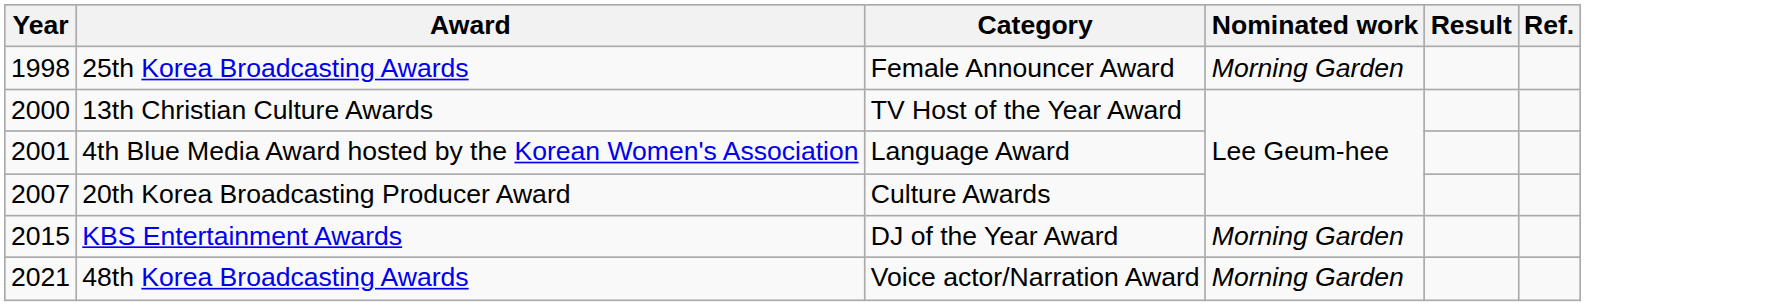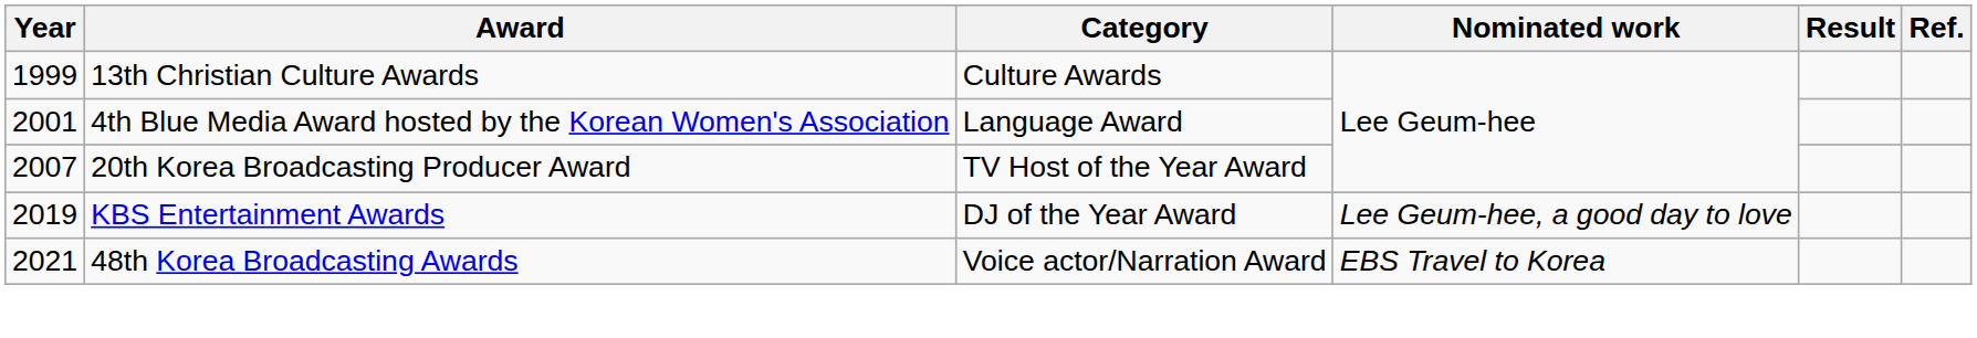- row: 1998 | 25th Korea Broadcasting Awards | Female Announcer Award | Morning Garden
13th Christian Culture Awards | Year: 2000 -> 1999
13th Christian Culture Awards | Category: TV Host of the Year Award -> Culture Awards
20th Korea Broadcasting Producer Award | Category: Culture Awards -> TV Host of the Year Award
KBS Entertainment Awards | Year: 2015 -> 2019
KBS Entertainment Awards | Nominated work: Morning Garden -> Lee Geum-hee, a good day to love
48th Korea Broadcasting Awards | Nominated work: Morning Garden -> EBS Travel to Korea
